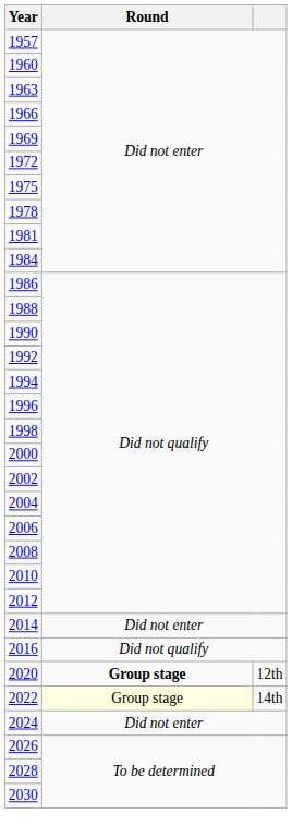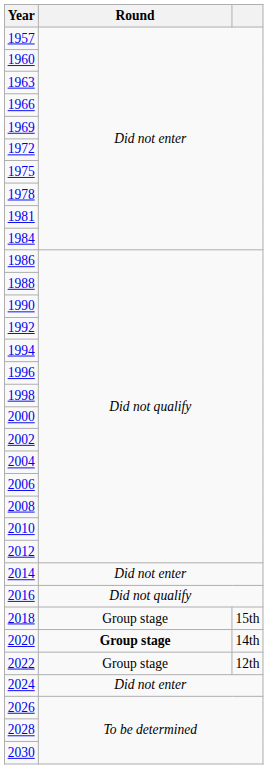+ row: 2018 | Group stage | 15th
2020 | column 3: 12th -> 14th
2022 | Round: lightyellow background -> no background
2022 | column 3: 14th -> 12th
